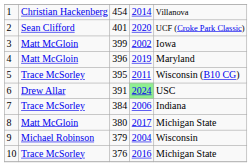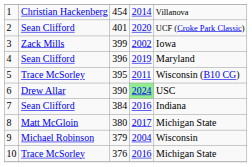3 | column 2: Matt McGloin -> Zack Mills
4 | column 2: Matt McGloin -> Sean Clifford
6 | column 3: 391 -> 390
7 | column 2: Trace McSorley -> Sean Clifford
7 | column 4: 2006 -> 2016
